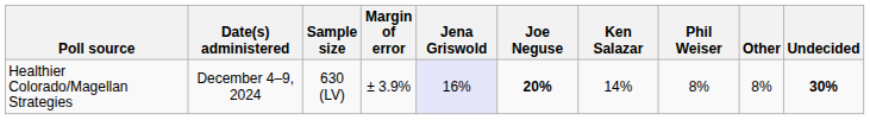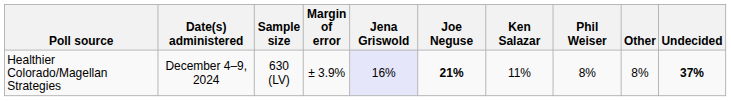Healthier Colorado/Magellan Strategies | Joe Neguse: 20% -> 21%
Healthier Colorado/Magellan Strategies | Ken Salazar: 14% -> 11%
Healthier Colorado/Magellan Strategies | Undecided: 30% -> 37%
